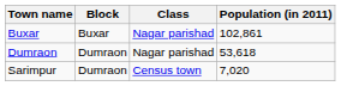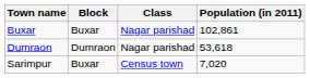Sarimpur | Block: Dumraon -> Buxar
